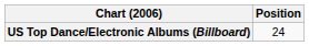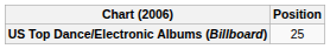US Top Dance/Electronic Albums (Billboard) | Position: 24 -> 25
